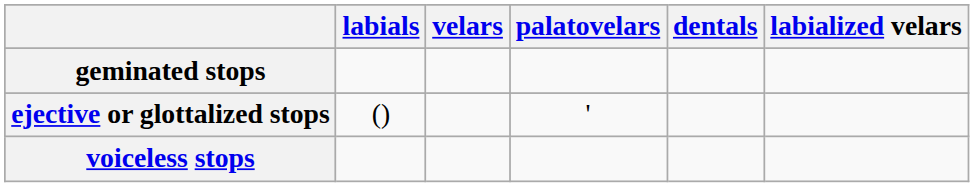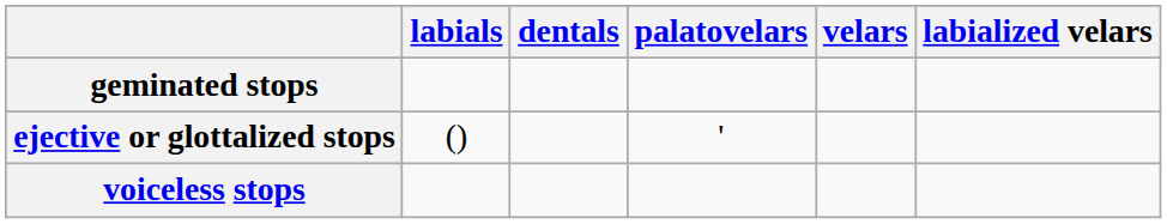columns swapped: dentals <-> velars
